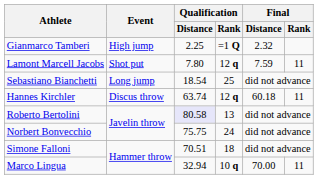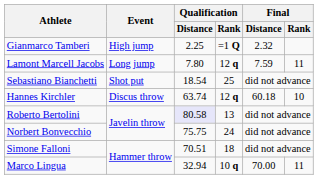Lamont Marcell Jacobs | Event: Shot put -> Long jump
Sebastiano Bianchetti | Event: Long jump -> Shot put
Hannes Kirchler | Final / Rank: 11 -> 10
